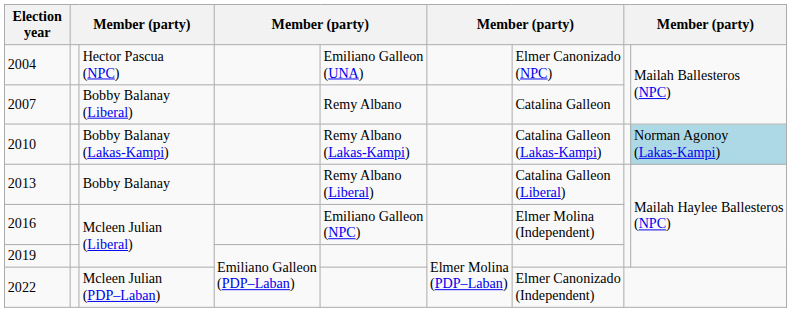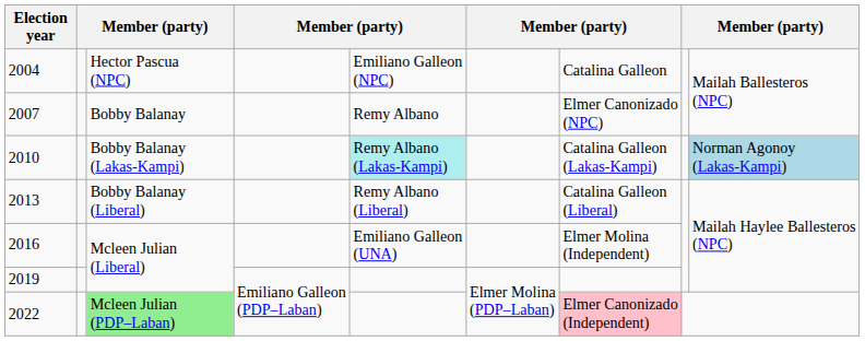2004 | column 5: Emiliano Galleon (UNA) -> Emiliano Galleon (NPC)
2004 | column 7: Elmer Canonizado (NPC) -> Catalina Galleon
2007 | column 3: Bobby Balanay (Liberal) -> Bobby Balanay
2007 | column 7: Catalina Galleon -> Elmer Canonizado (NPC)
2010 | column 5: no background -> paleturquoise background
2013 | column 3: Bobby Balanay -> Bobby Balanay (Liberal)
2016 | column 5: Emiliano Galleon (NPC) -> Emiliano Galleon (UNA)
2022 | column 3: no background -> lightgreen background
2022 | column 7: no background -> pink background
